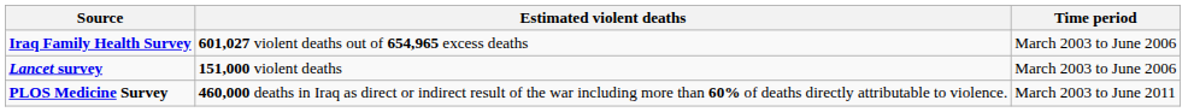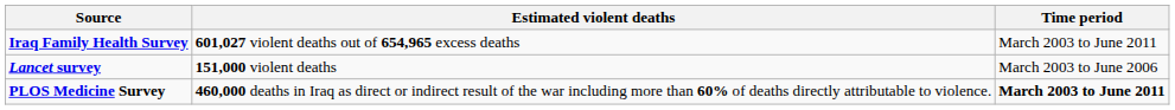Iraq Family Health Survey | Time period: March 2003 to June 2006 -> March 2003 to June 2011
PLOS Medicine Survey | Time period: normal -> bold
